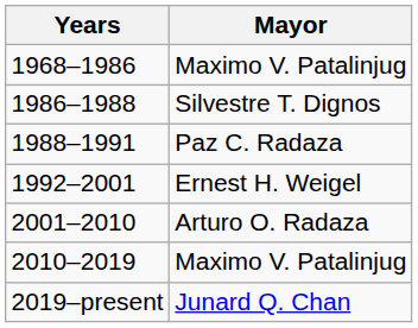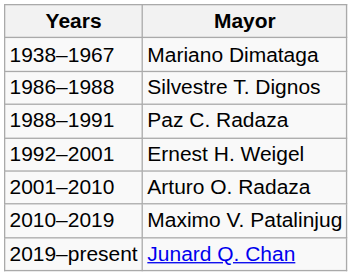+ row: 1938–1967 | Mariano Dimataga
- row: 1968–1986 | Maximo V. Patalinjug
